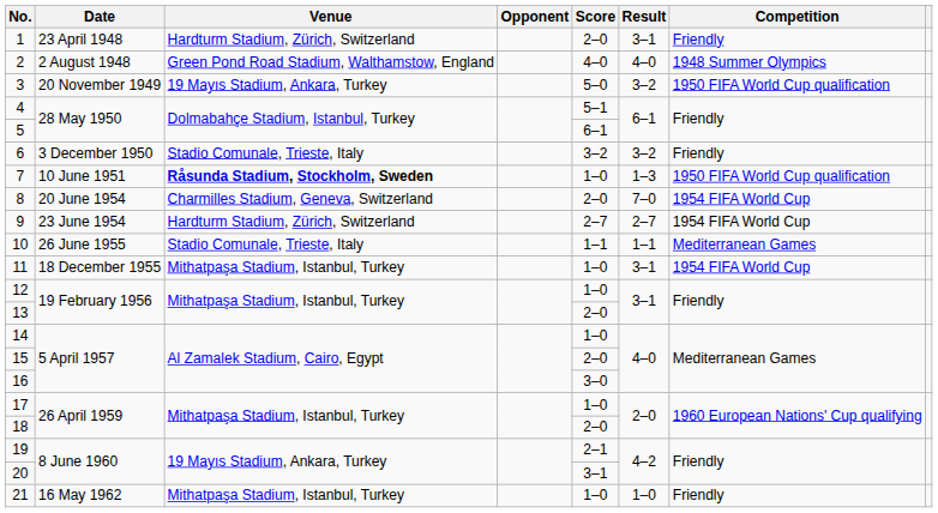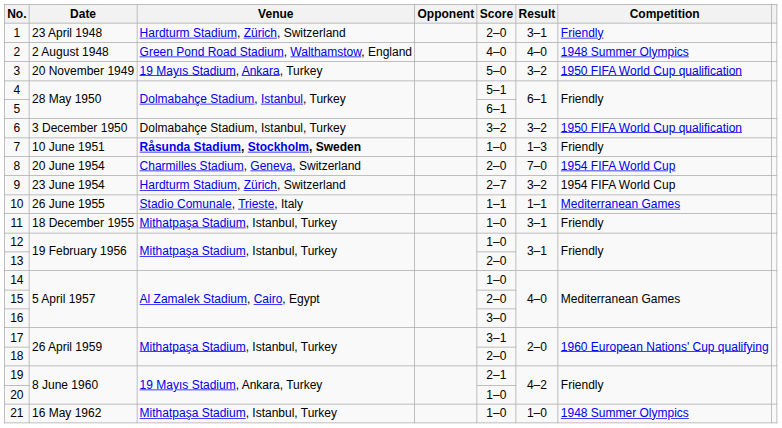6 | Venue: Stadio Comunale, Trieste, Italy -> Dolmabahçe Stadium, Istanbul, Turkey
6 | Competition: Friendly -> 1950 FIFA World Cup qualification
7 | Competition: 1950 FIFA World Cup qualification -> Friendly
9 | Result: 2–7 -> 3–2
11 | Competition: 1954 FIFA World Cup -> Friendly
17 | Score: 1–0 -> 3–1
20 | Score: 3–1 -> 1–0
21 | Competition: Friendly -> 1948 Summer Olympics
